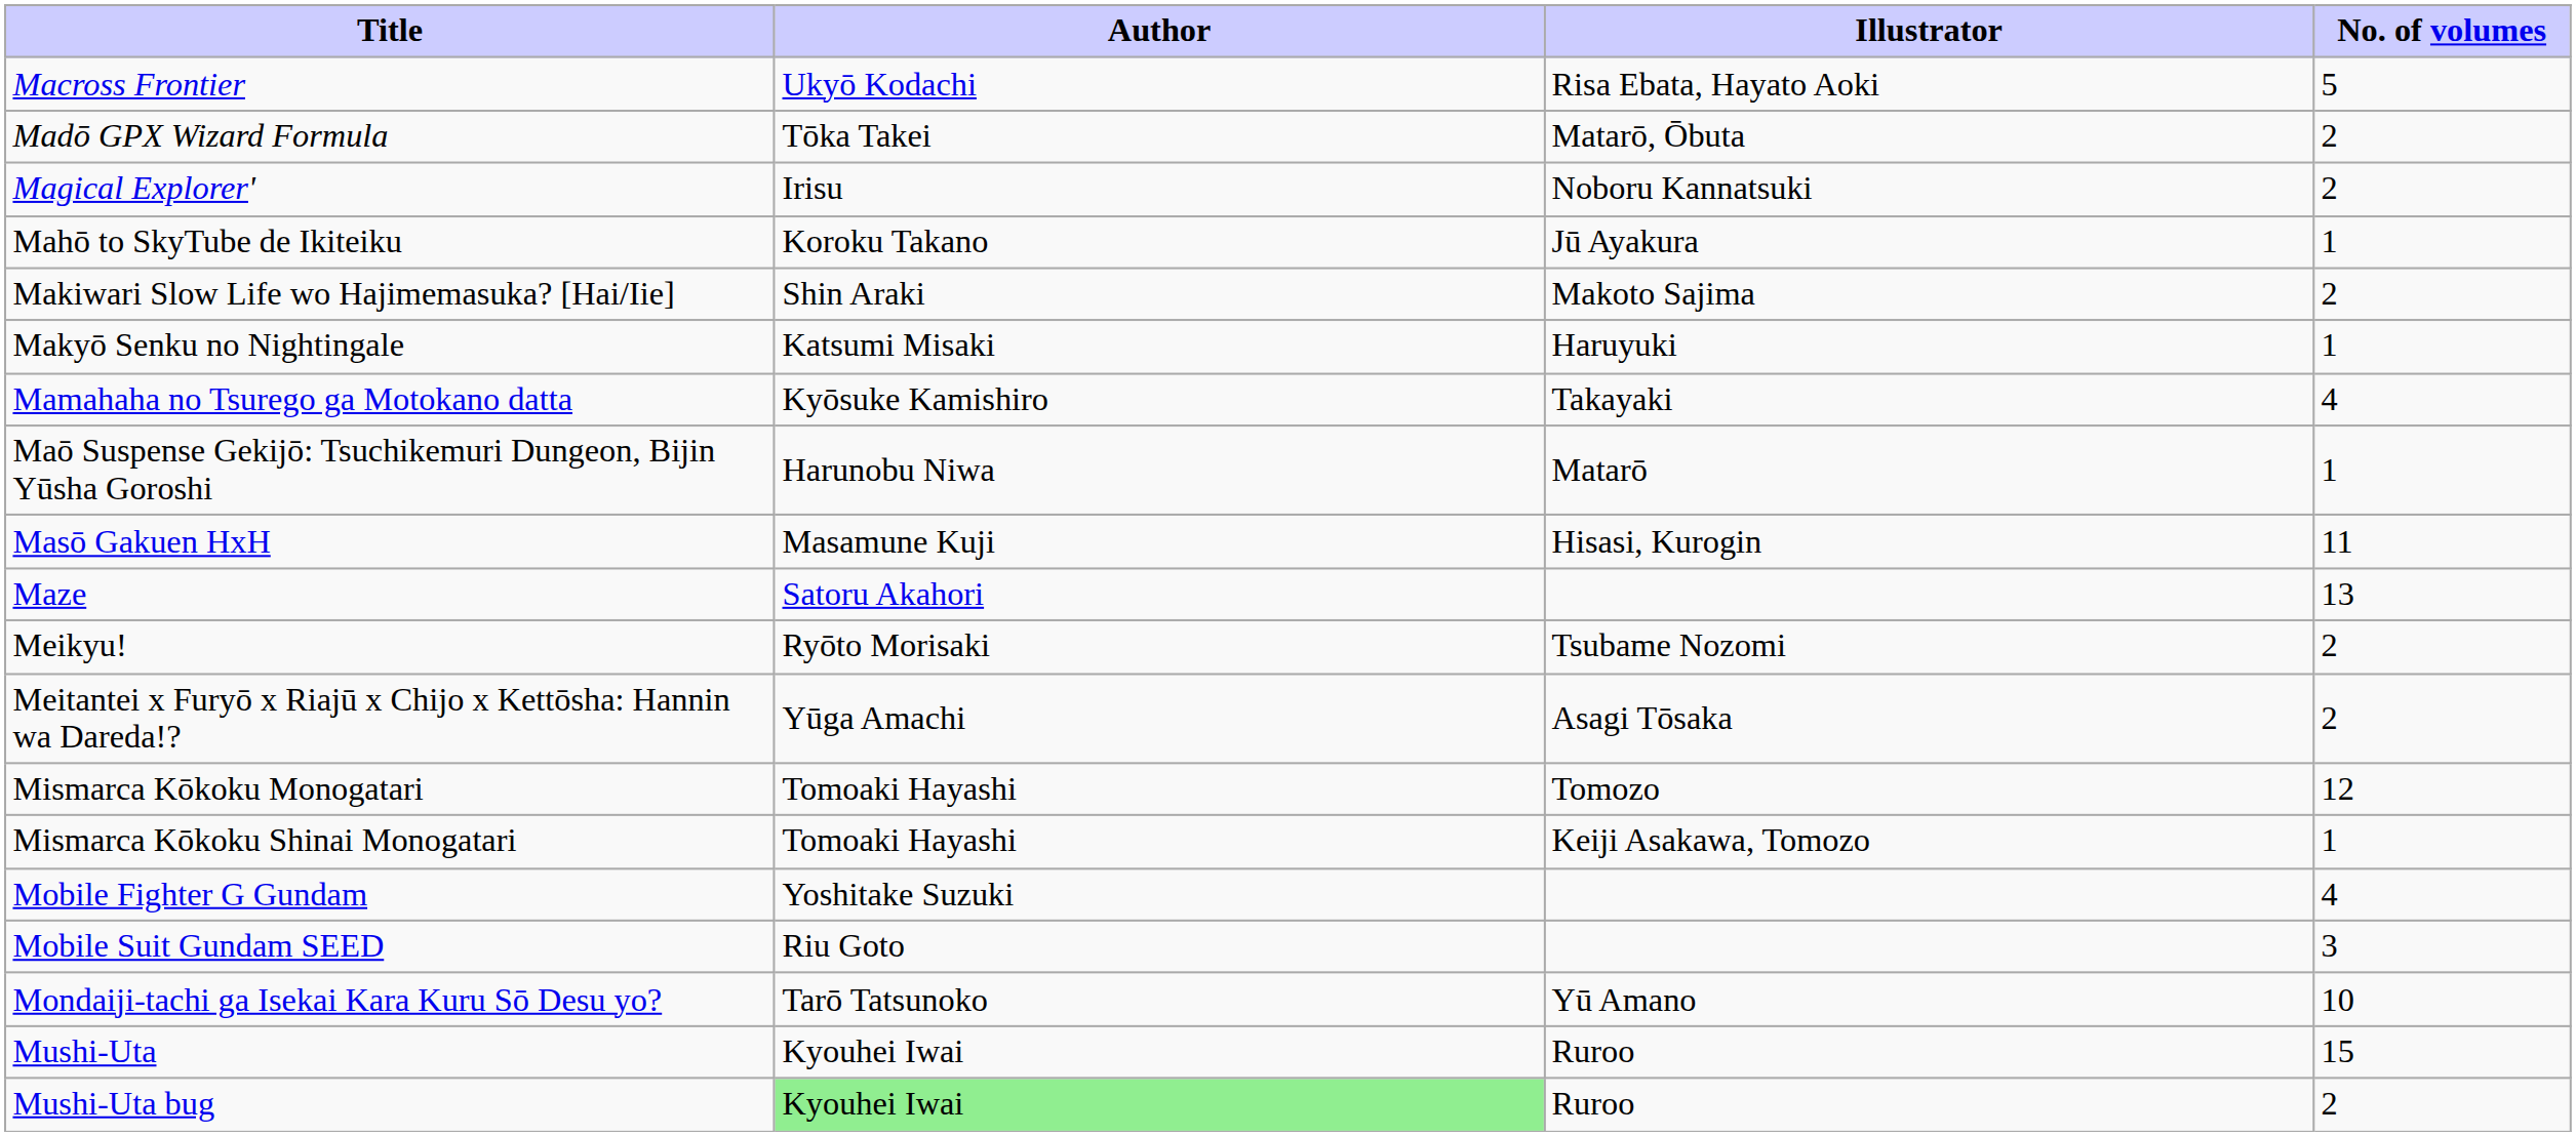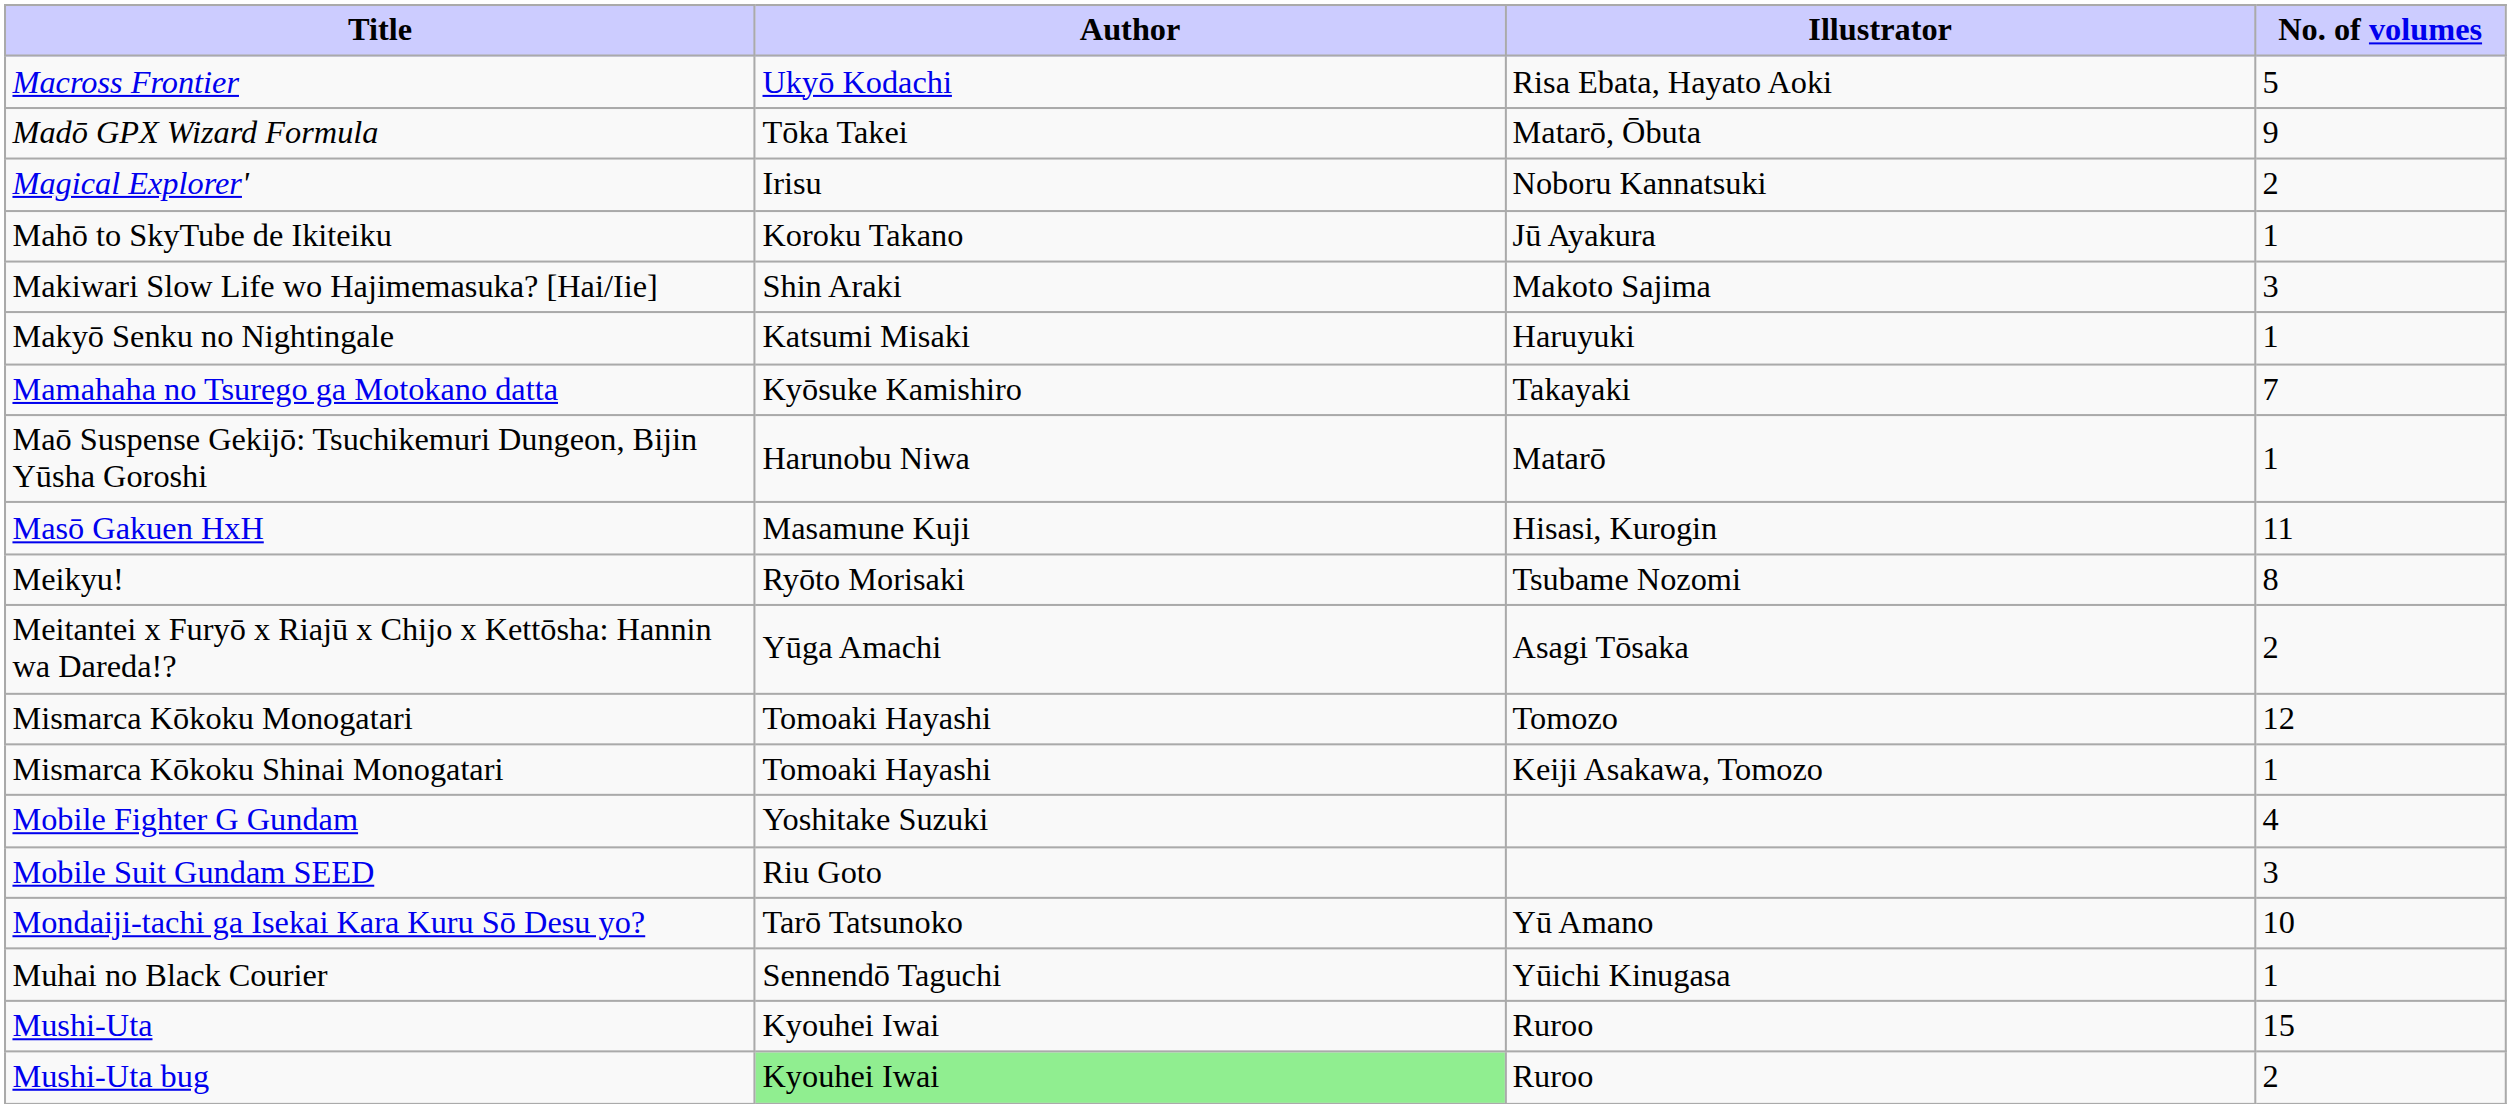Madō GPX Wizard Formula | No. of volumes: 2 -> 9
Makiwari Slow Life wo Hajimemasuka? [Hai/Iie] | No. of volumes: 2 -> 3
Mamahaha no Tsurego ga Motokano datta | No. of volumes: 4 -> 7
- row: Maze | Satoru Akahori | 13
Meikyu! | No. of volumes: 2 -> 8
+ row: Muhai no Black Courier | Sennendō Taguchi | Yūichi Kinugasa | 1
